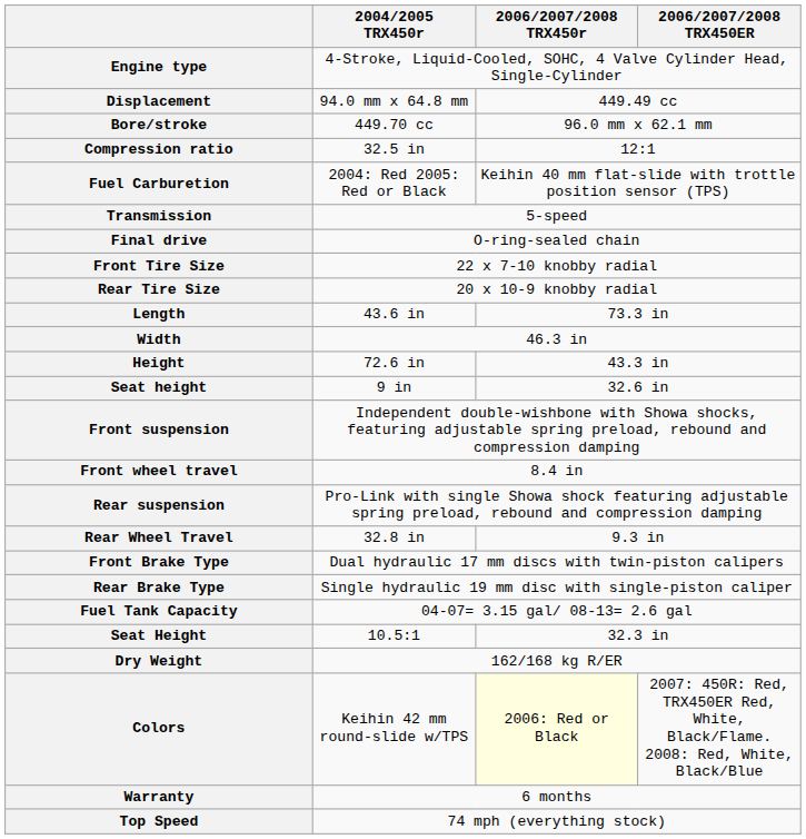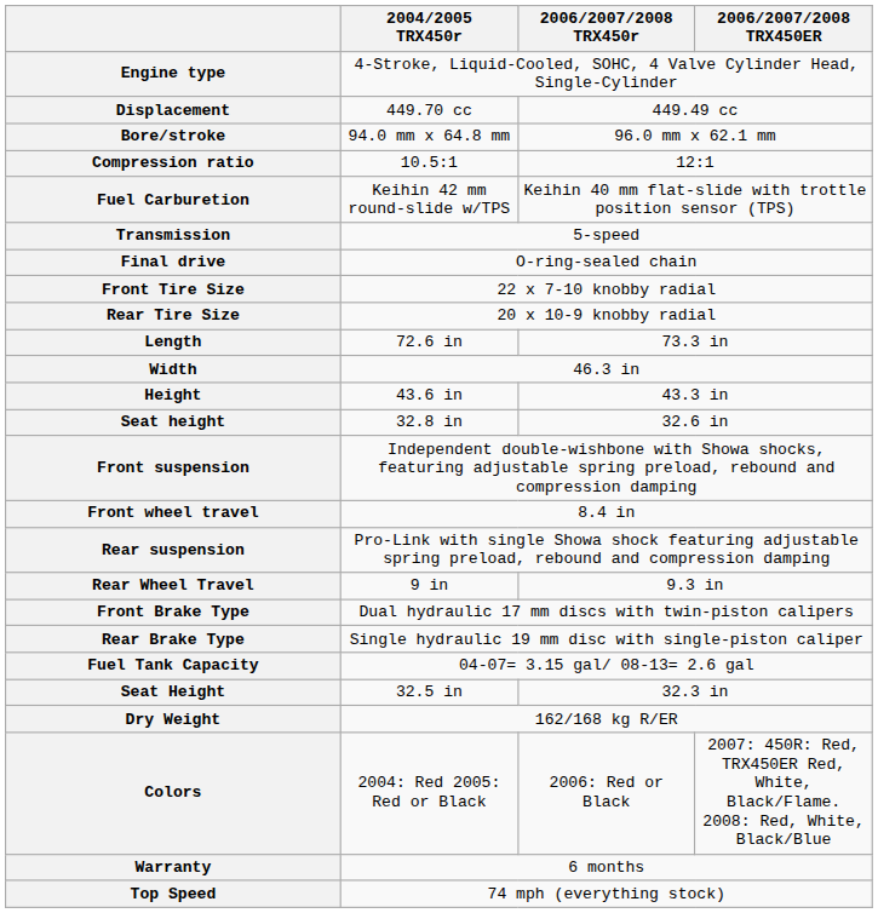Displacement | 2004/2005 TRX450r: 94.0 mm x 64.8 mm -> 449.70 cc
Bore/stroke | 2004/2005 TRX450r: 449.70 cc -> 94.0 mm x 64.8 mm
Compression ratio | 2004/2005 TRX450r: 32.5 in -> 10.5:1
Fuel Carburetion | 2004/2005 TRX450r: 2004: Red 2005: Red or Black -> Keihin 42 mm round-slide w/TPS
Length | 2004/2005 TRX450r: 43.6 in -> 72.6 in
Height | 2004/2005 TRX450r: 72.6 in -> 43.6 in
Seat height | 2004/2005 TRX450r: 9 in -> 32.8 in
Rear Wheel Travel | 2004/2005 TRX450r: 32.8 in -> 9 in
Seat Height | 2004/2005 TRX450r: 10.5:1 -> 32.5 in
Colors | 2004/2005 TRX450r: Keihin 42 mm round-slide w/TPS -> 2004: Red 2005: Red or Black
Colors | 2006/2007/2008 TRX450r: lightyellow background -> no background
